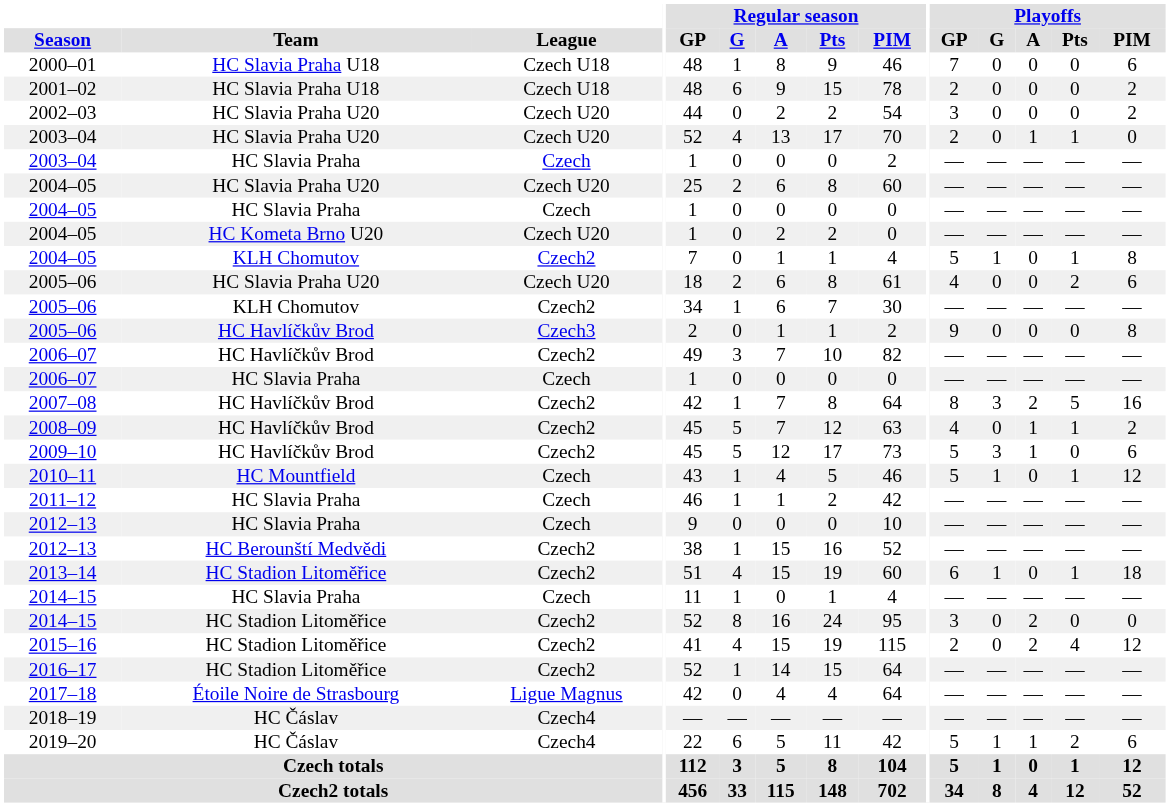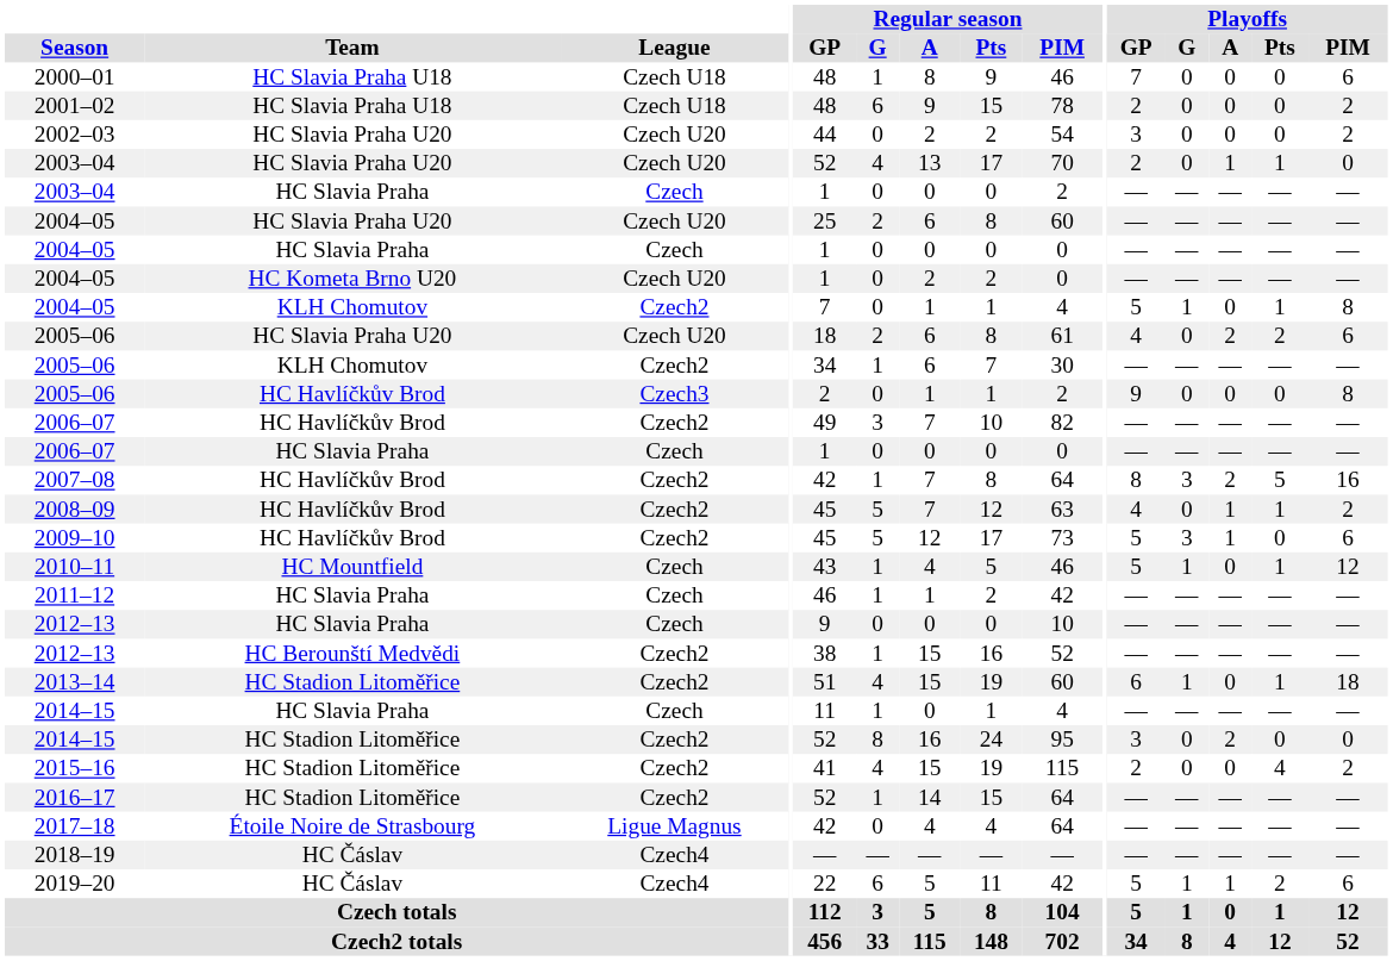2005–06 / HC Slavia Praha U20 | Playoffs / A: 0 -> 2
2015–16 | Playoffs / A: 2 -> 0
2015–16 | Playoffs / PIM: 12 -> 2
